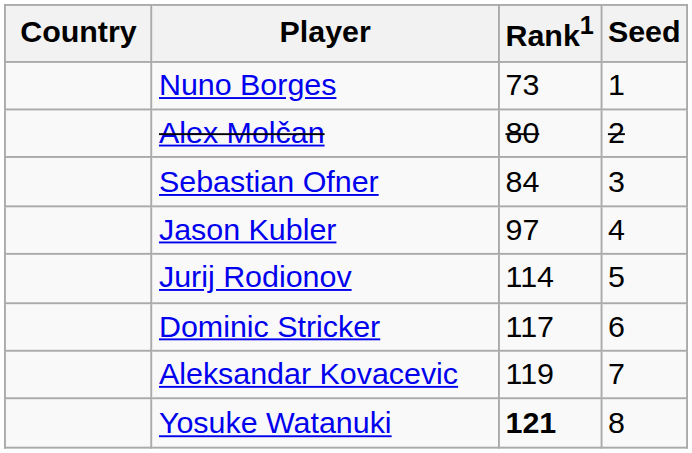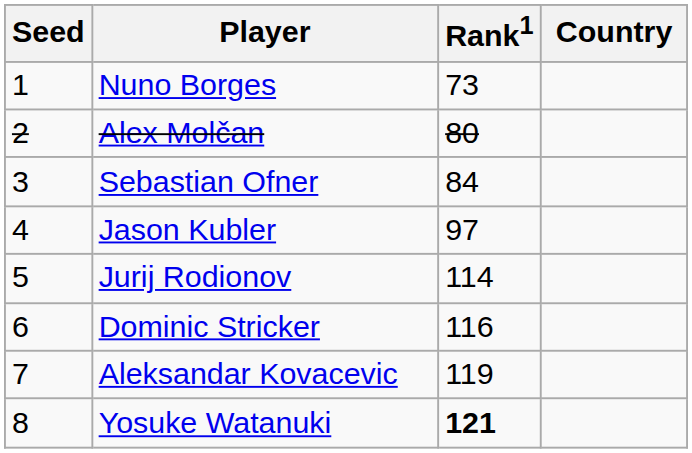columns swapped: Country <-> Seed
Dominic Stricker | Rank1: 117 -> 116
